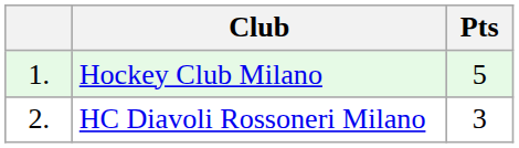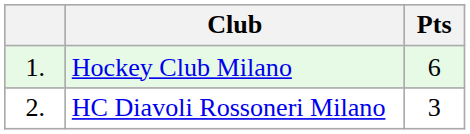Hockey Club Milano | Pts: 5 -> 6
